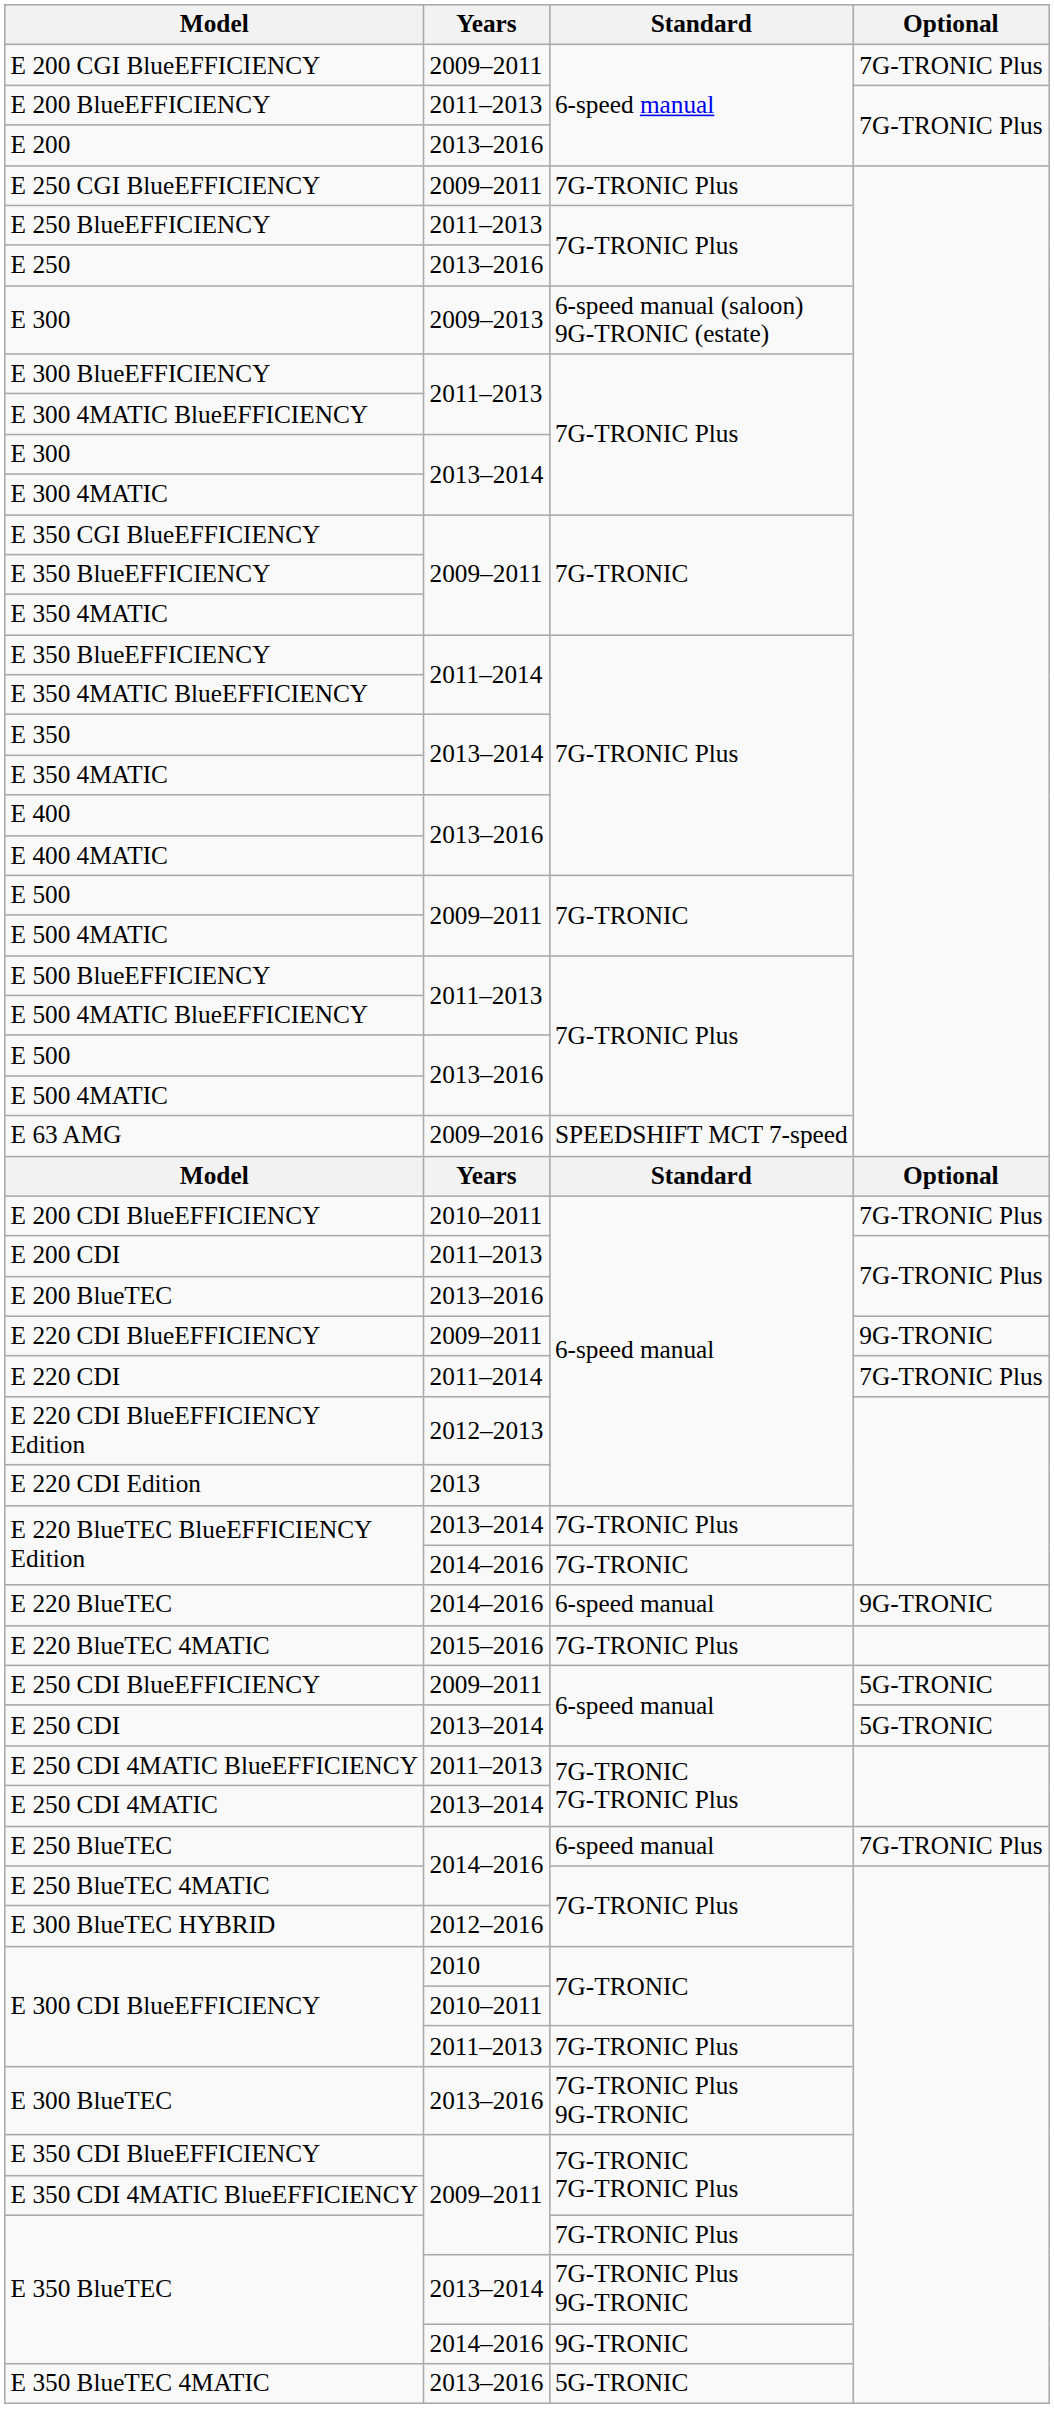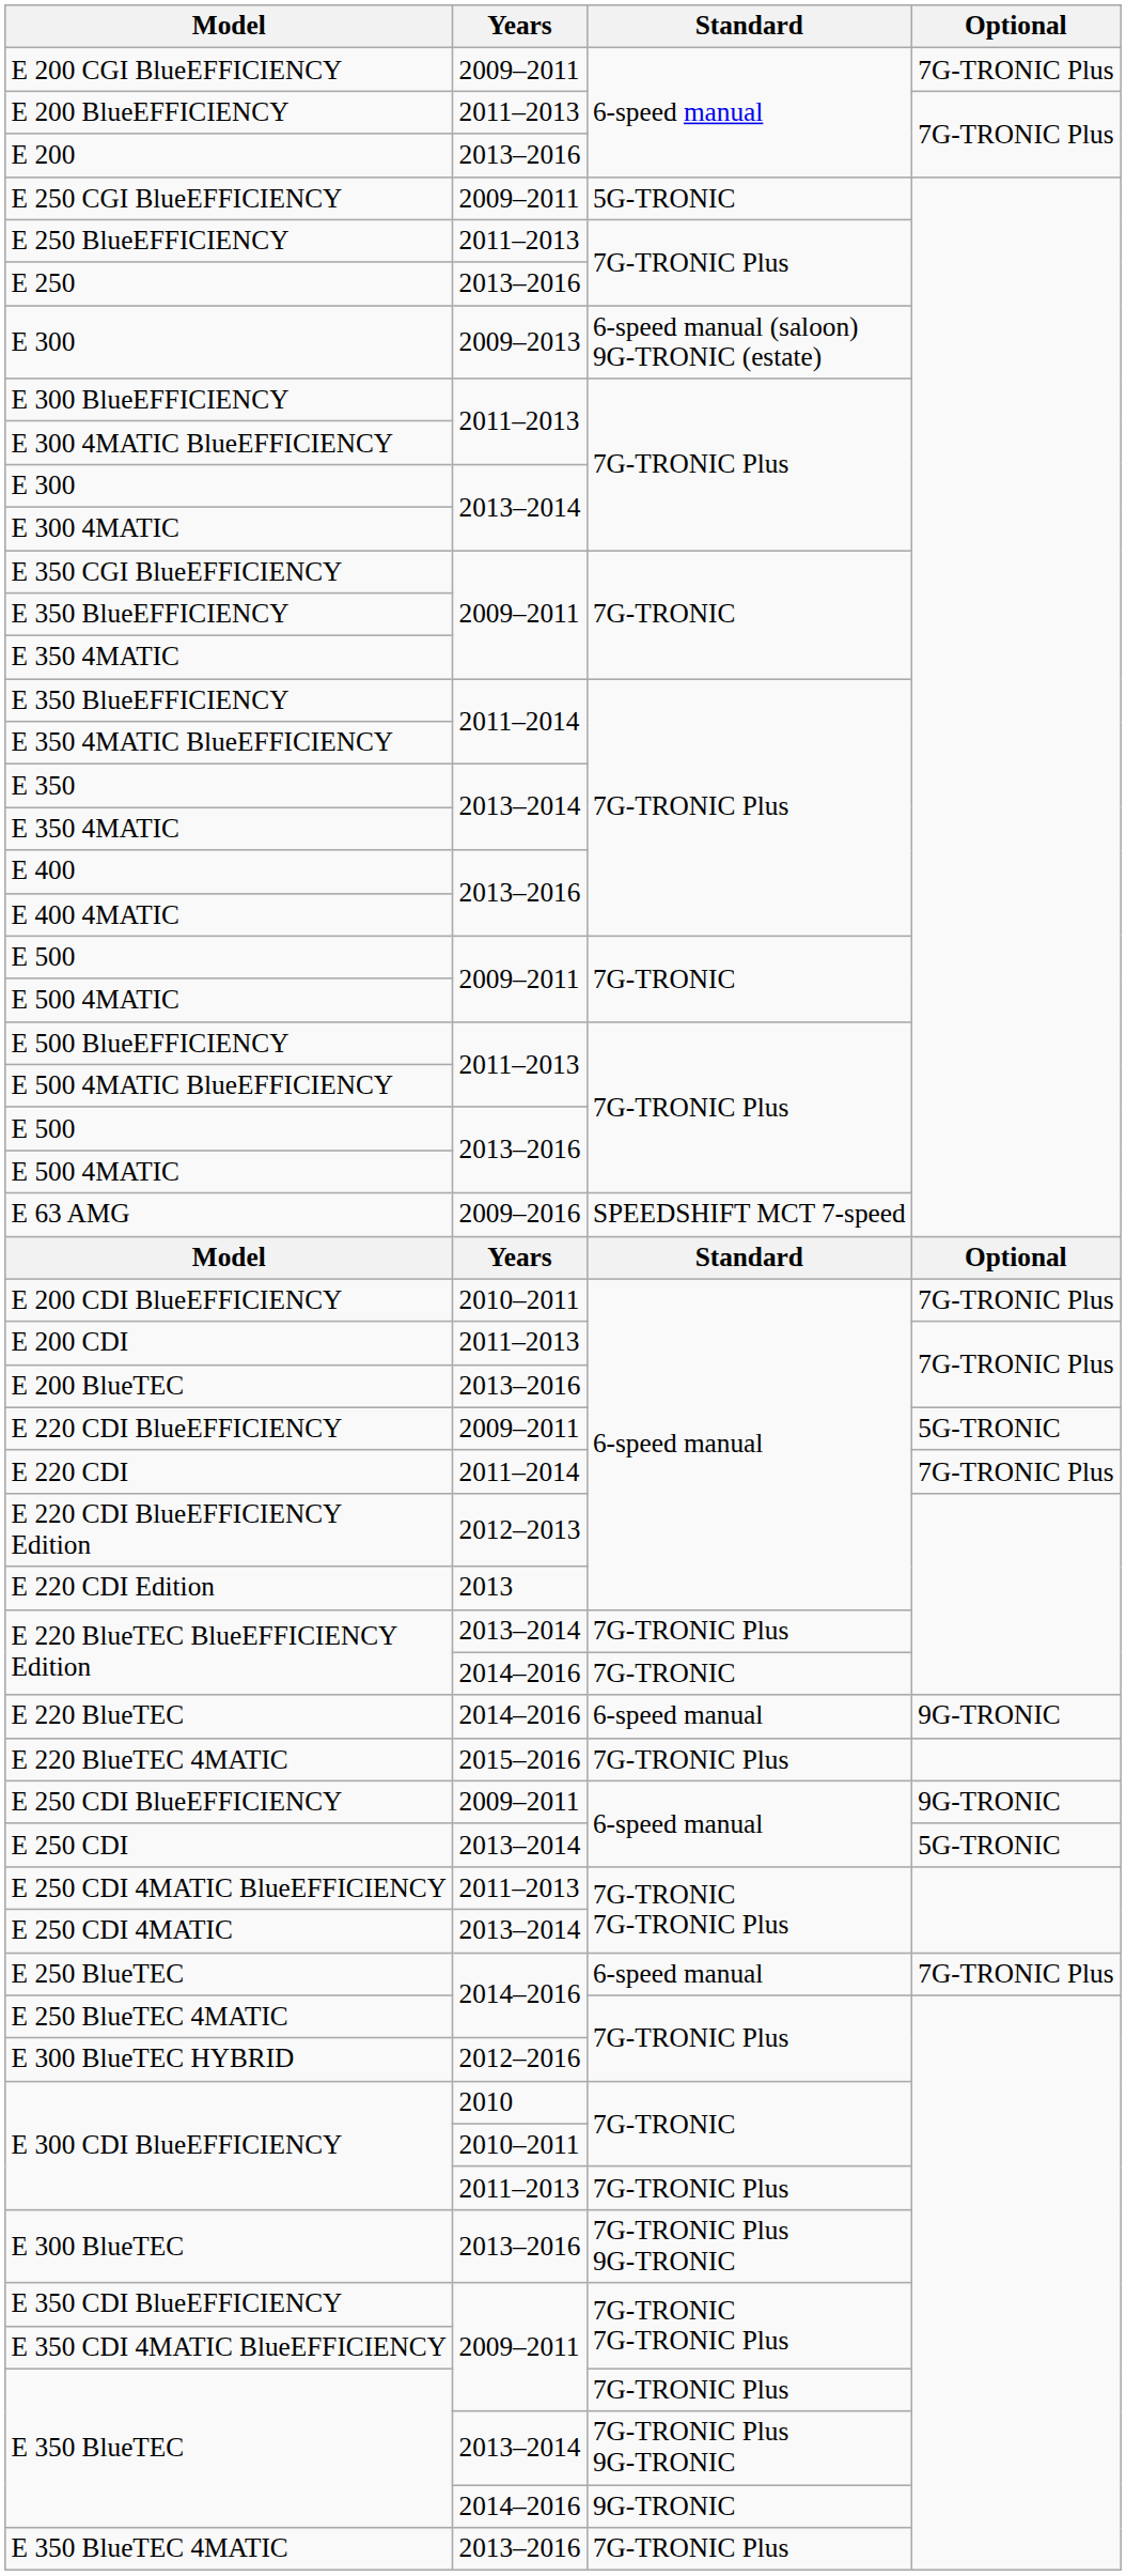E 250 CGI BlueEFFICIENCY | Standard: 7G-TRONIC Plus -> 5G-TRONIC
E 220 CDI BlueEFFICIENCY | Optional: 9G-TRONIC -> 5G-TRONIC
E 250 CDI BlueEFFICIENCY | Optional: 5G-TRONIC -> 9G-TRONIC
E 350 BlueTEC 4MATIC | Standard: 5G-TRONIC -> 7G-TRONIC Plus
